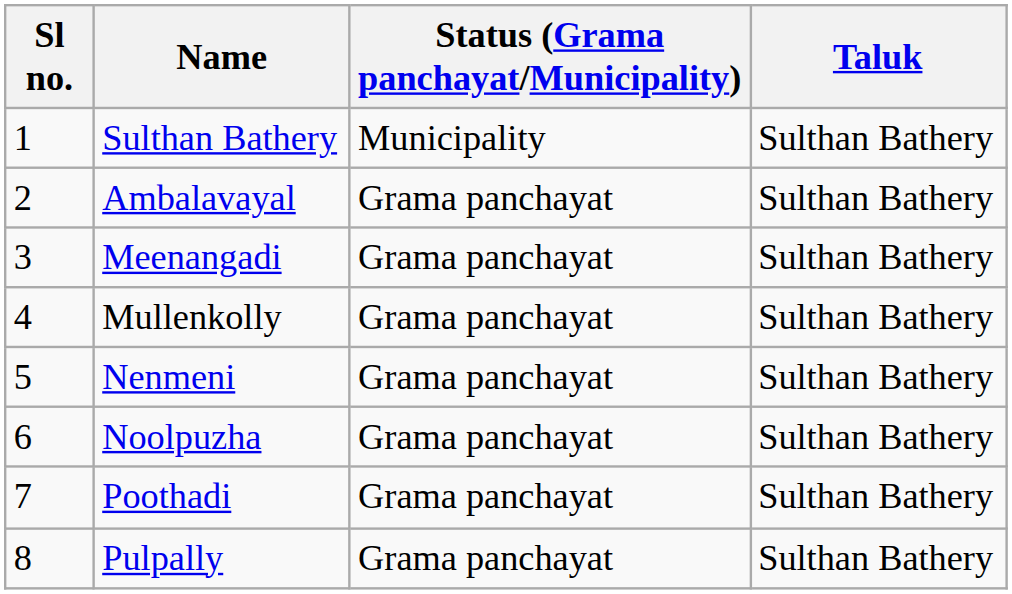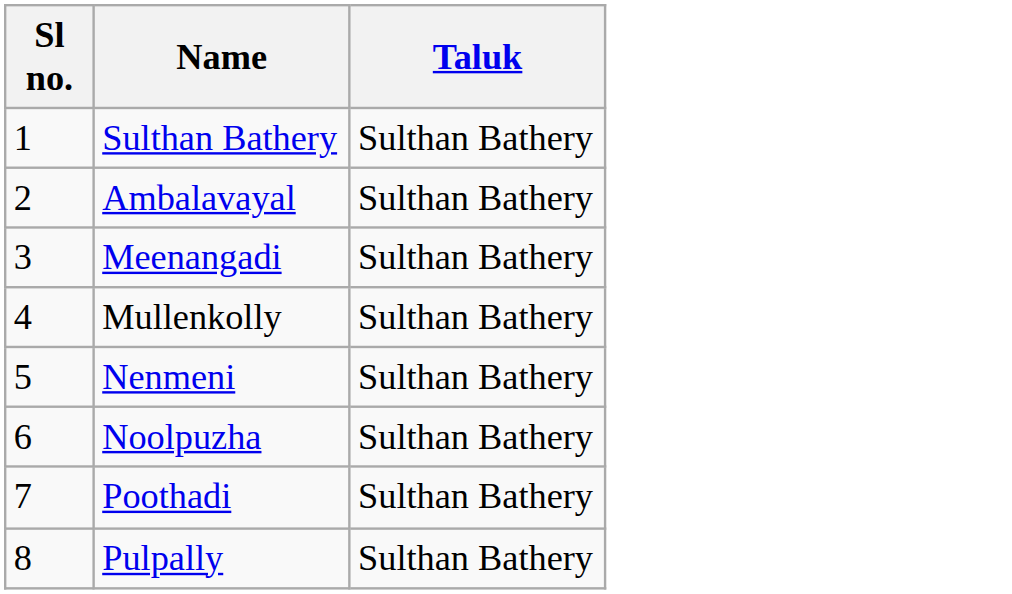- column: Status (Grama panchayat/Municipality) | Municipality | Grama panchayat | Grama panchayat | Grama panchayat | Grama panchayat | Grama panchayat | Grama panchayat | Grama panchayat
